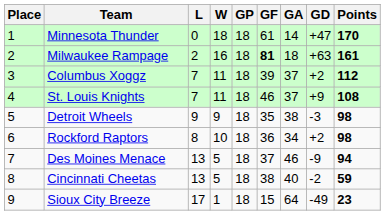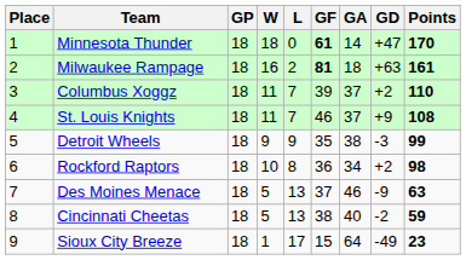columns swapped: GP <-> L
Minnesota Thunder | GF: normal -> bold
Columbus Xoggz | Points: 112 -> 110
Detroit Wheels | Points: 98 -> 99
Des Moines Menace | Points: 94 -> 63
